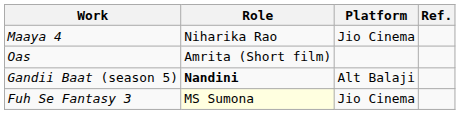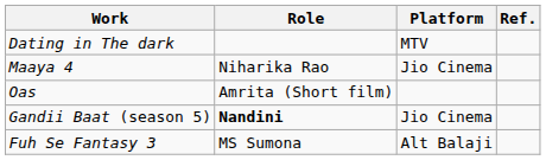+ row: Dating in The dark | MTV
Gandii Baat (season 5) | Platform: Alt Balaji -> Jio Cinema
Fuh Se Fantasy 3 | Role: lightyellow background -> no background
Fuh Se Fantasy 3 | Platform: Jio Cinema -> Alt Balaji
